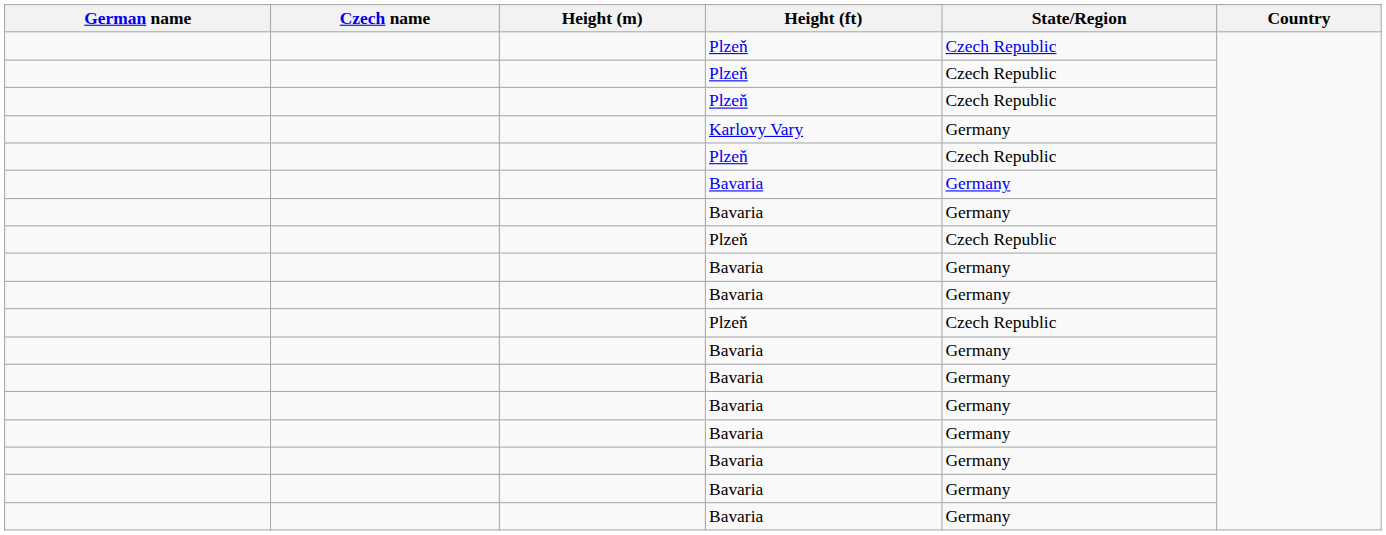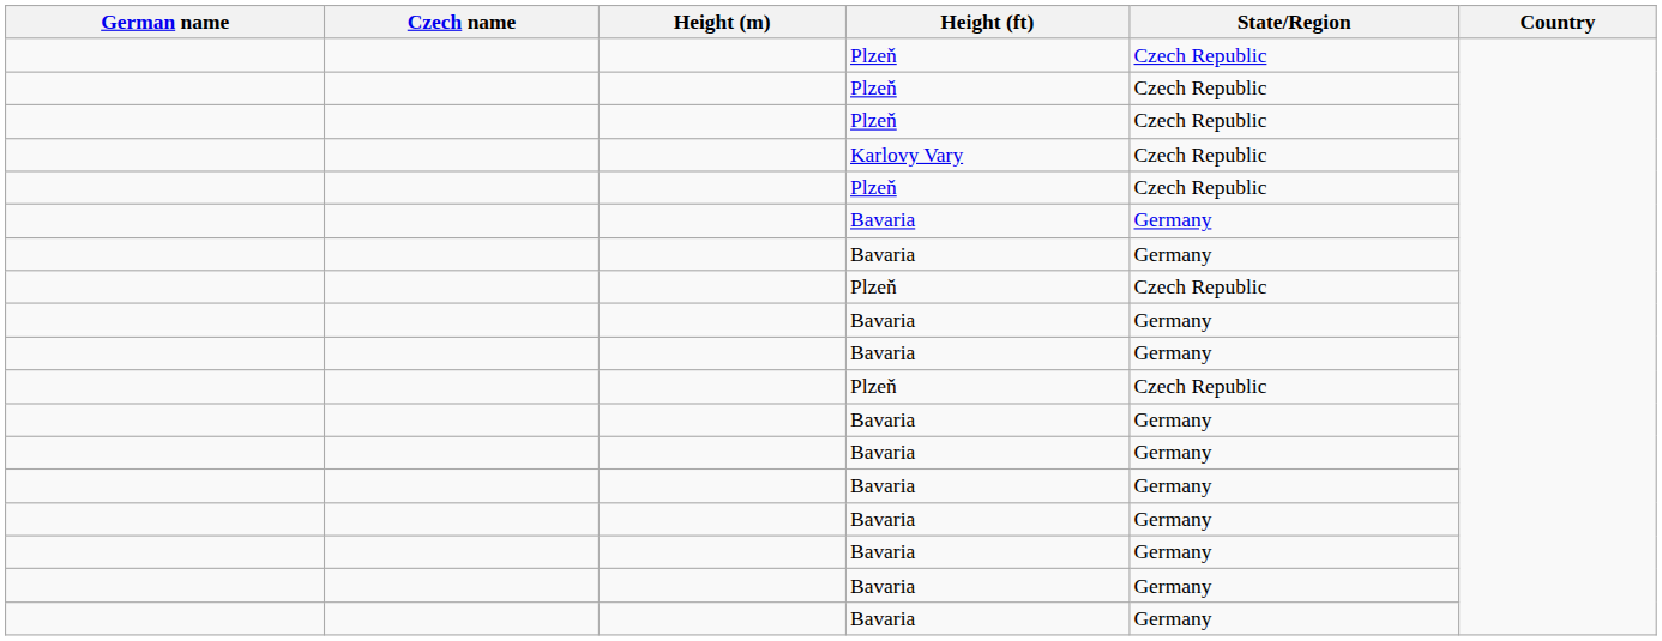Karlovy Vary | State/Region: Germany -> Czech Republic
